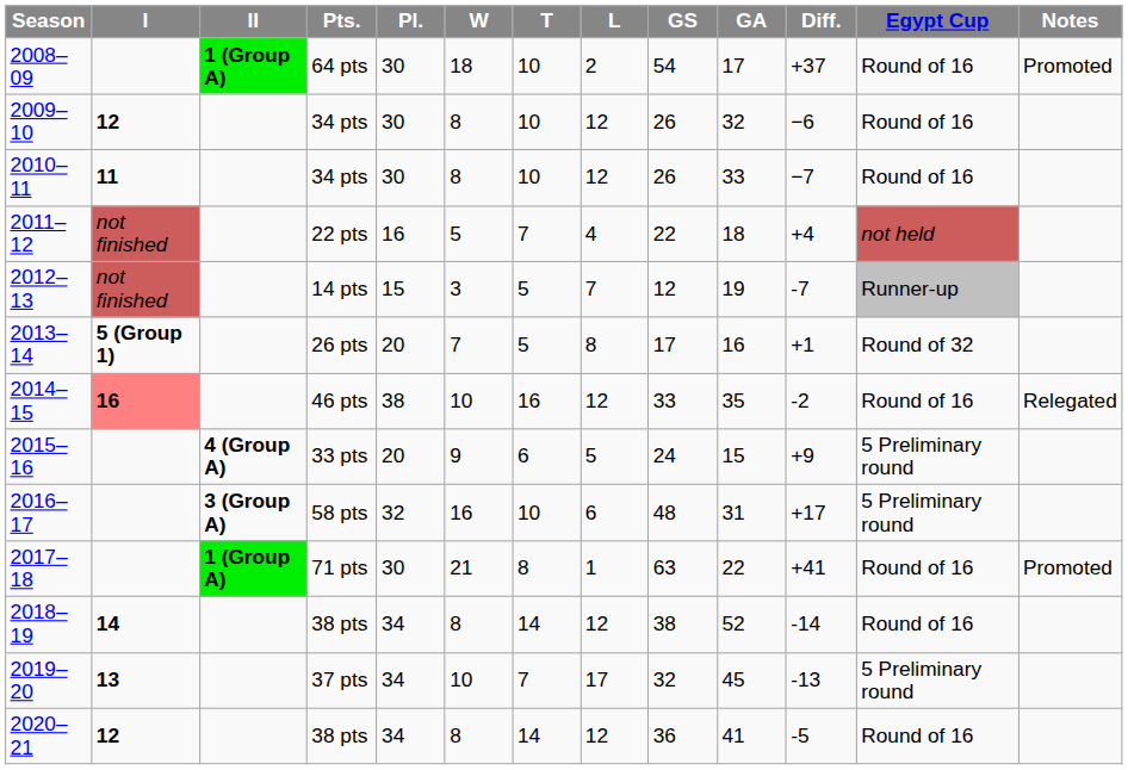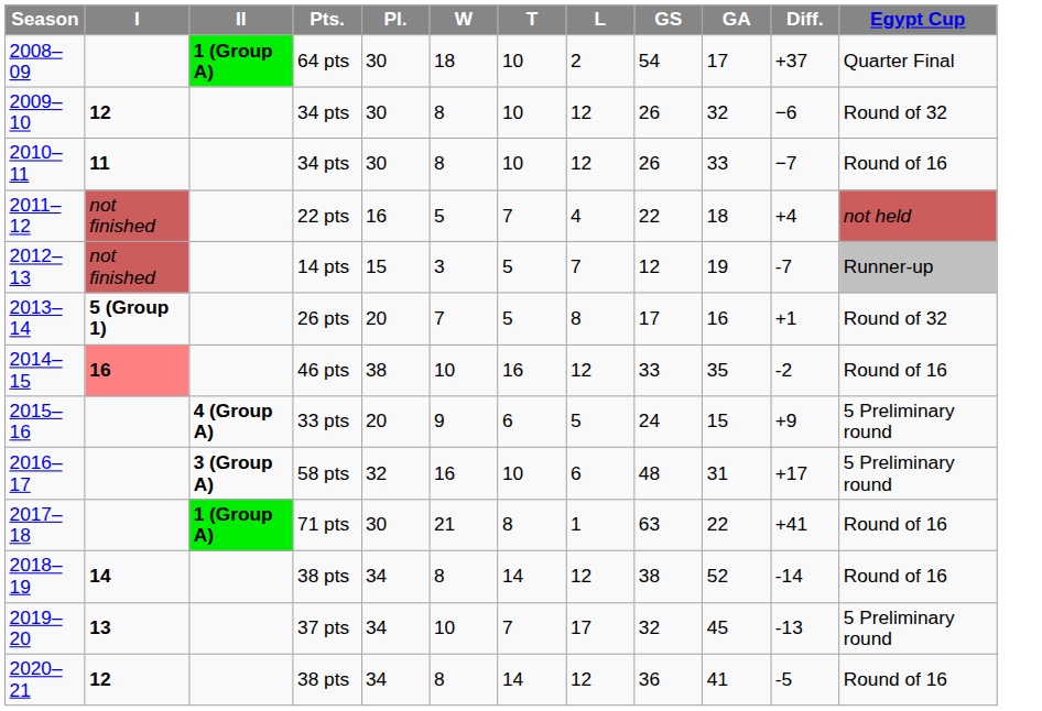- column: Notes | Promoted | Relegated | Promoted
2008–09 | Egypt Cup: Round of 16 -> Quarter Final
2009–10 | Egypt Cup: Round of 16 -> Round of 32
